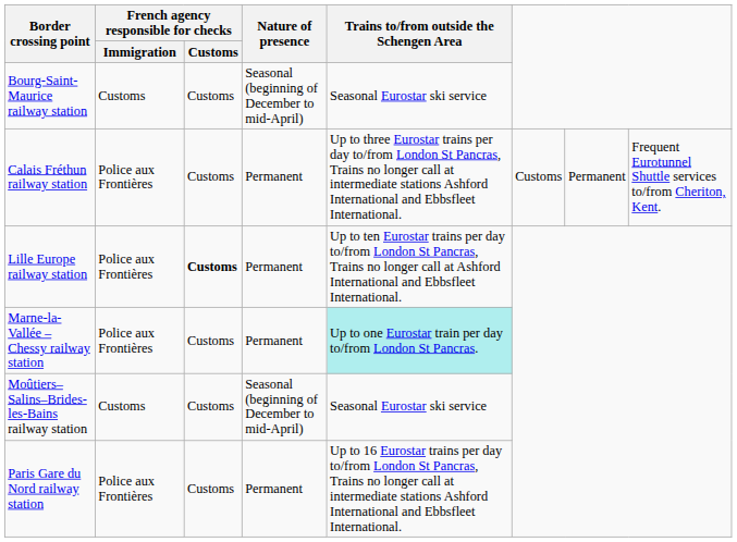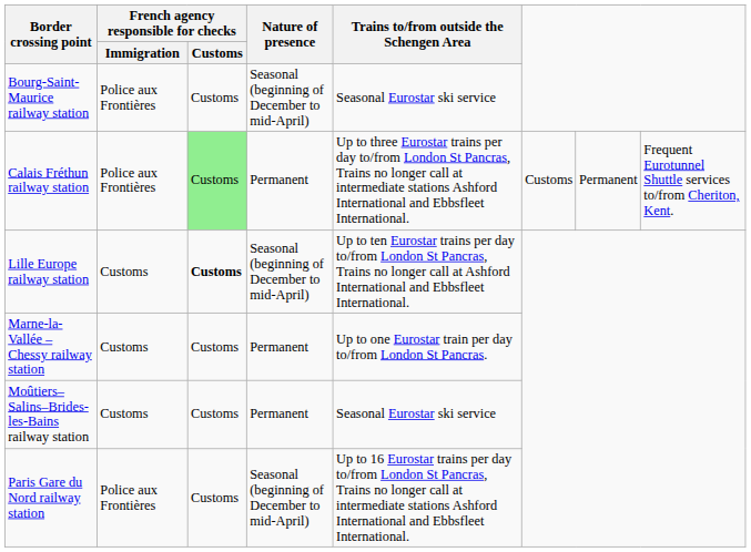Bourg-Saint-Maurice railway station | French agency responsible for checks / Immigration: Customs -> Police aux Frontières
Calais Fréthun railway station | French agency responsible for checks / Customs: no background -> lightgreen background
Lille Europe railway station | French agency responsible for checks / Immigration: Police aux Frontières -> Customs
Lille Europe railway station | Nature of presence: Permanent -> Seasonal (beginning of December to mid-April)
Marne-la-Vallée – Chessy railway station | French agency responsible for checks / Immigration: Police aux Frontières -> Customs
Marne-la-Vallée – Chessy railway station | Trains to/from outside the Schengen Area: paleturquoise background -> no background
Moûtiers–Salins–Brides-les-Bains railway station | Nature of presence: Seasonal (beginning of December to mid-April) -> Permanent
Paris Gare du Nord railway station | Nature of presence: Permanent -> Seasonal (beginning of December to mid-April)
